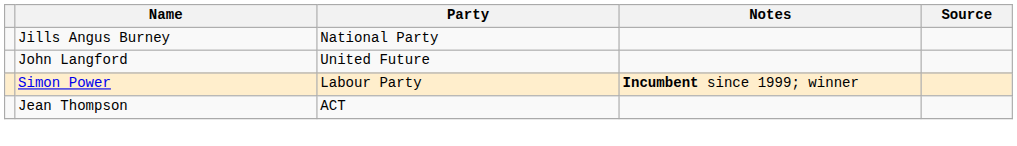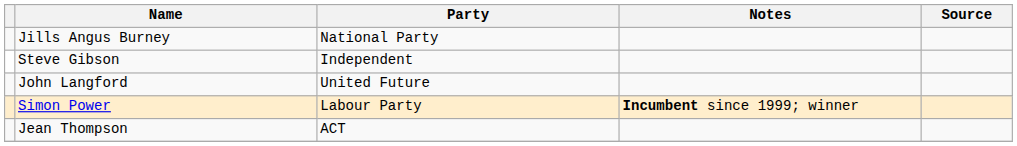+ row: Steve Gibson | Independent
